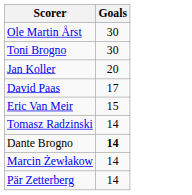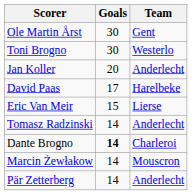+ column: Team | Gent | Westerlo | Anderlecht | Harelbeke | Lierse | Anderlecht | Charleroi | Mouscron | Anderlecht
